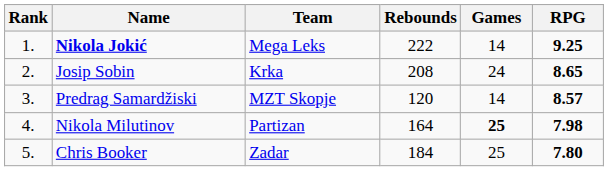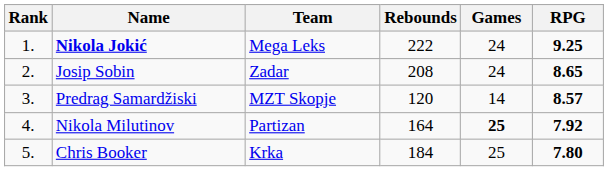Nikola Jokić | Games: 14 -> 24
Josip Sobin | Team: Krka -> Zadar
Nikola Milutinov | RPG: 7.98 -> 7.92
Chris Booker | Team: Zadar -> Krka
